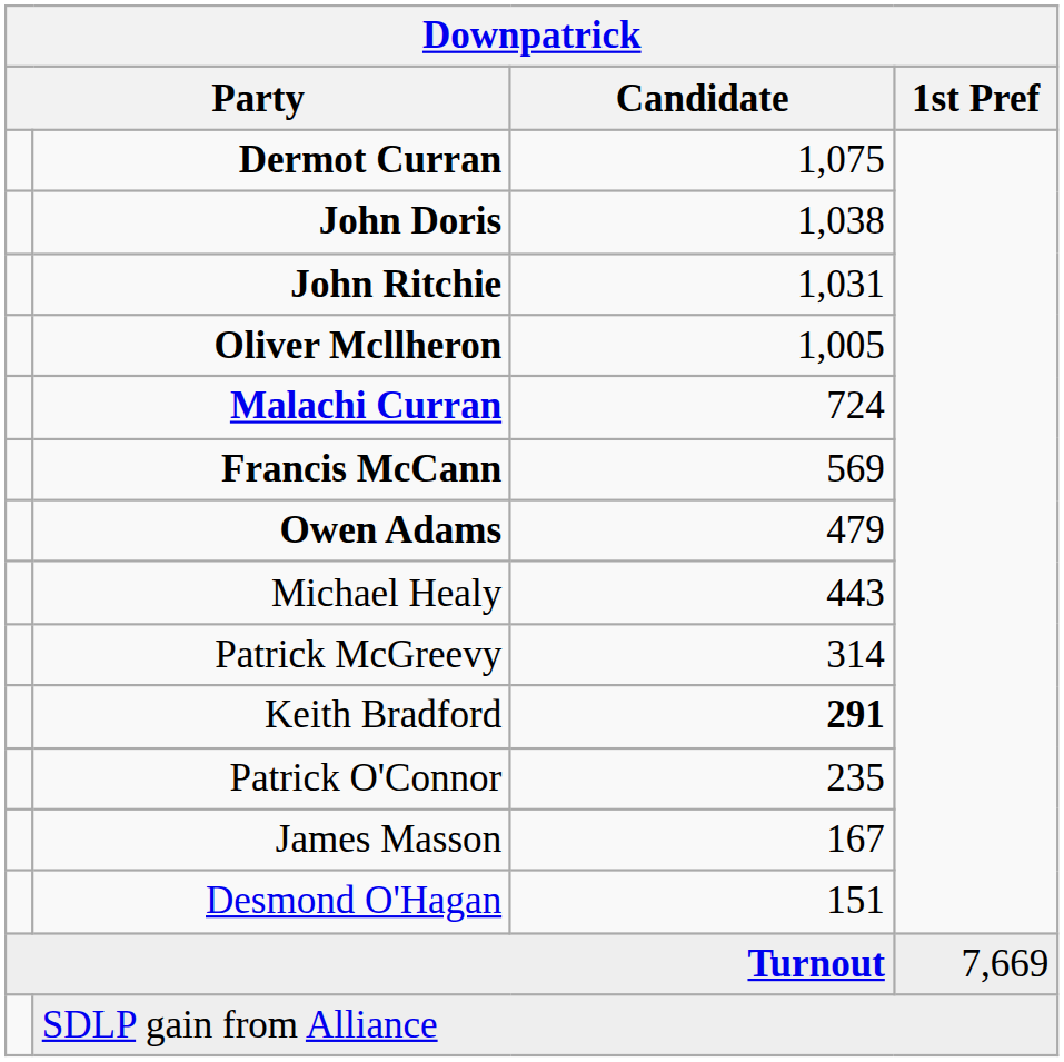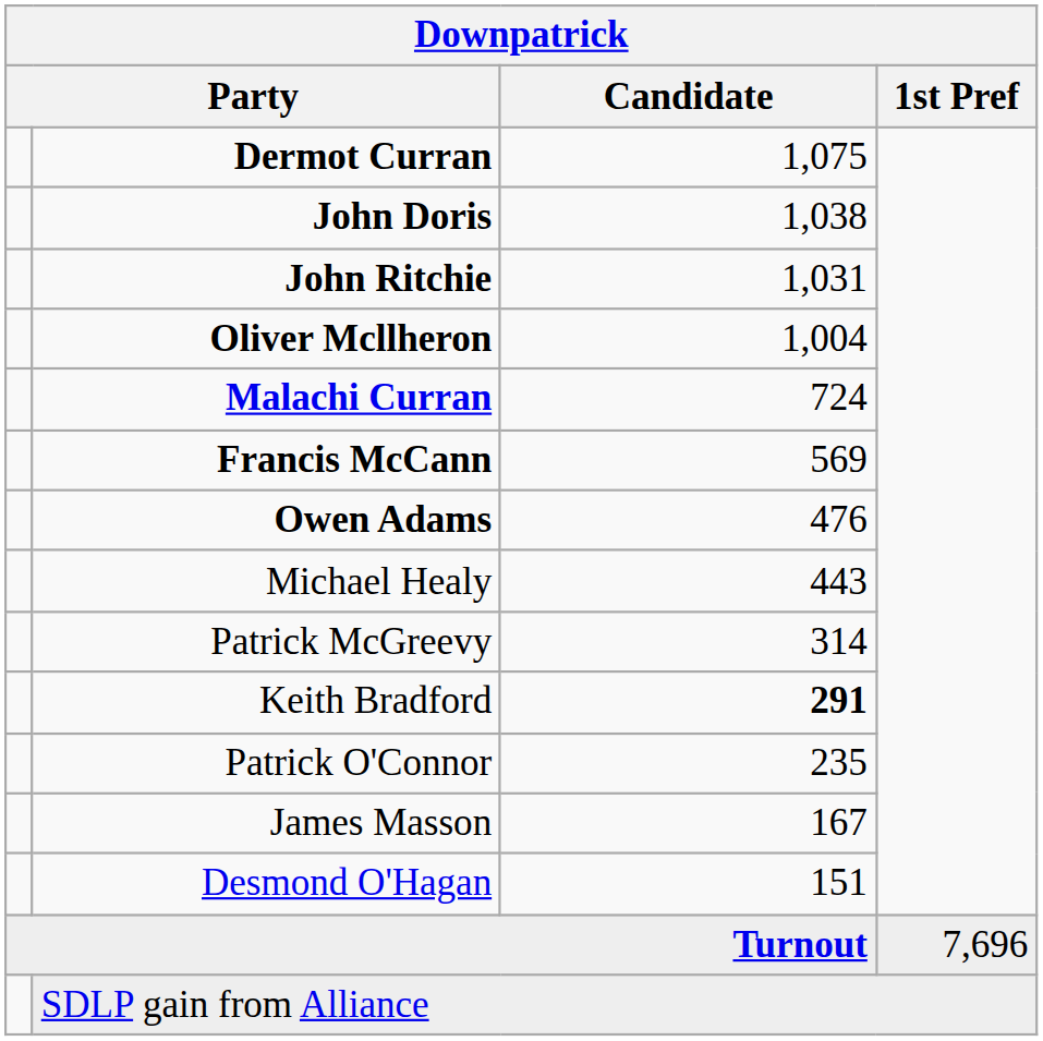Oliver Mcllheron | Candidate: 1,005 -> 1,004
Owen Adams | Candidate: 479 -> 476
Turnout | 1st Pref: 7,669 -> 7,696
